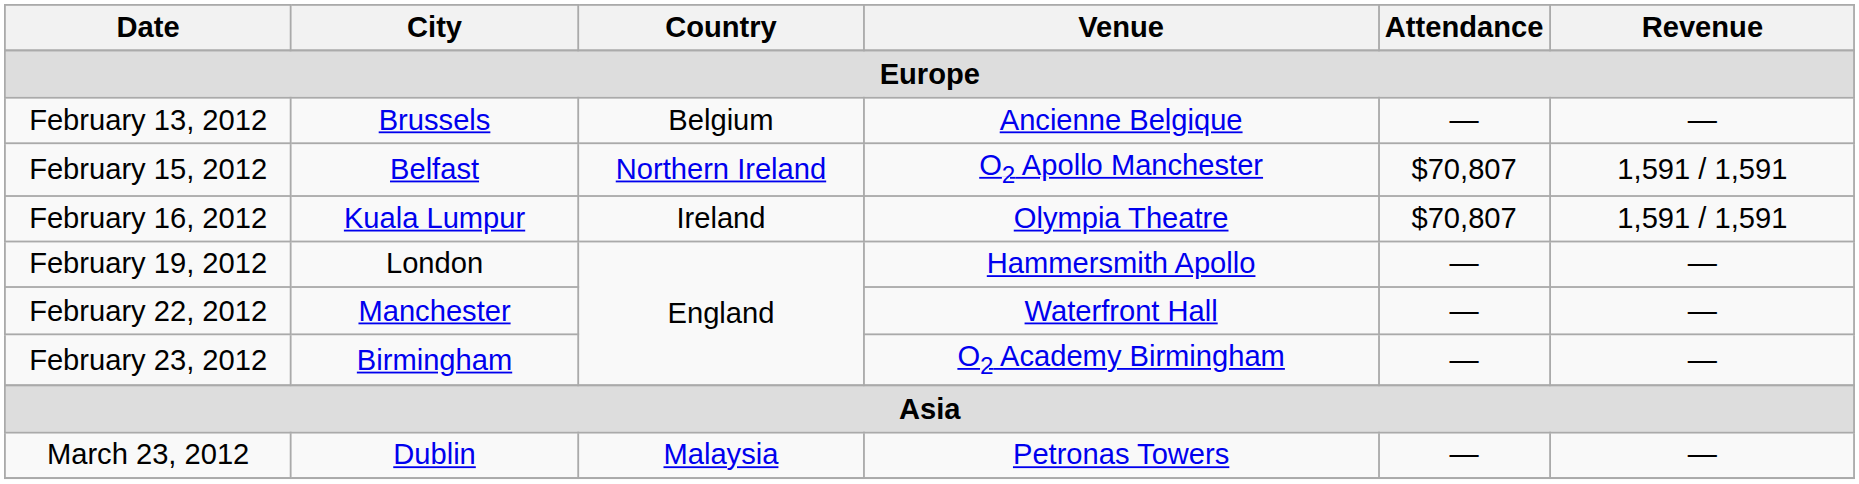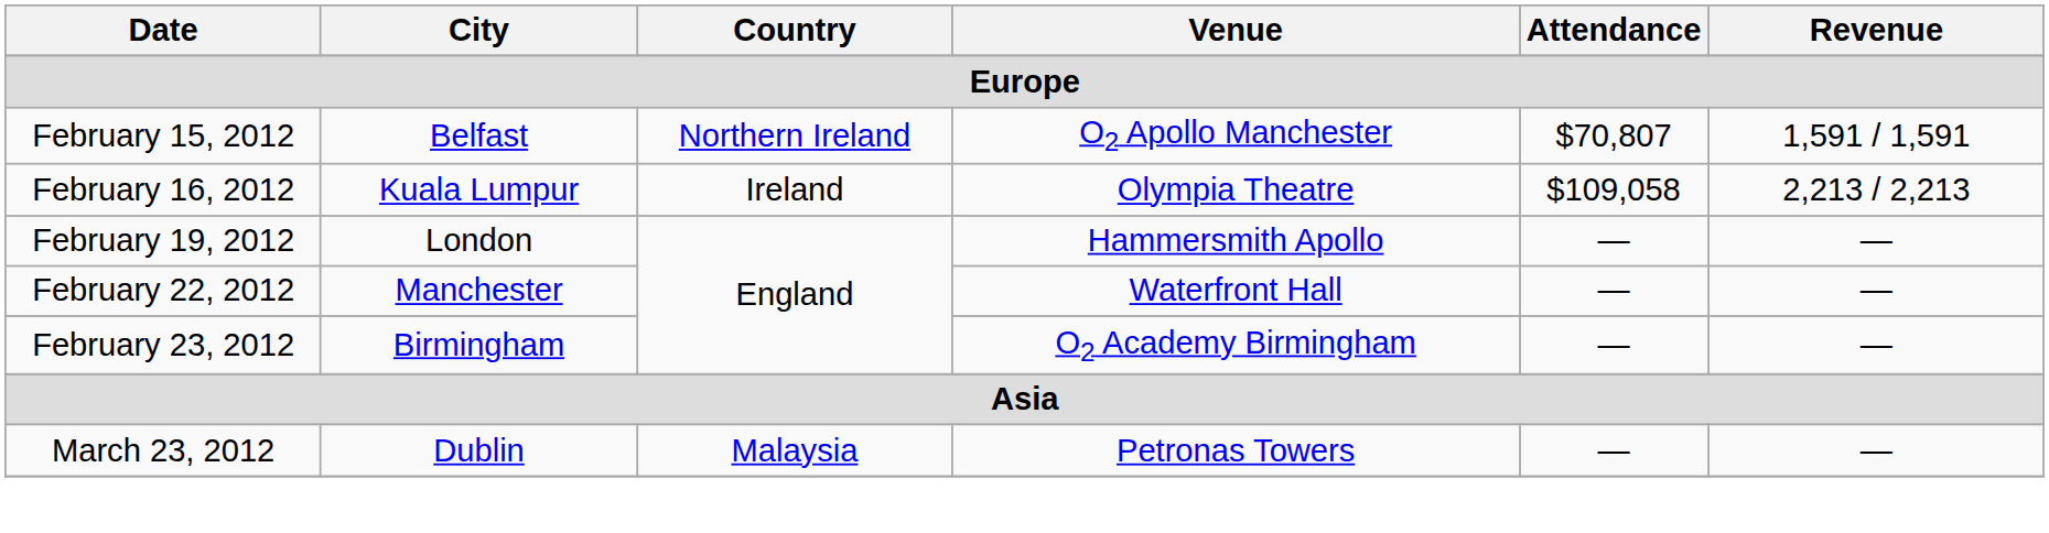- row: February 13, 2012 | Brussels | Belgium | Ancienne Belgique | — | —
February 16, 2012 | Attendance: $70,807 -> $109,058
February 16, 2012 | Revenue: 1,591 / 1,591 -> 2,213 / 2,213
